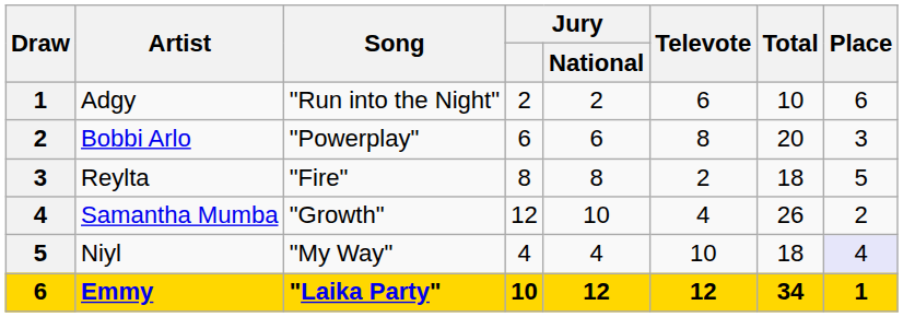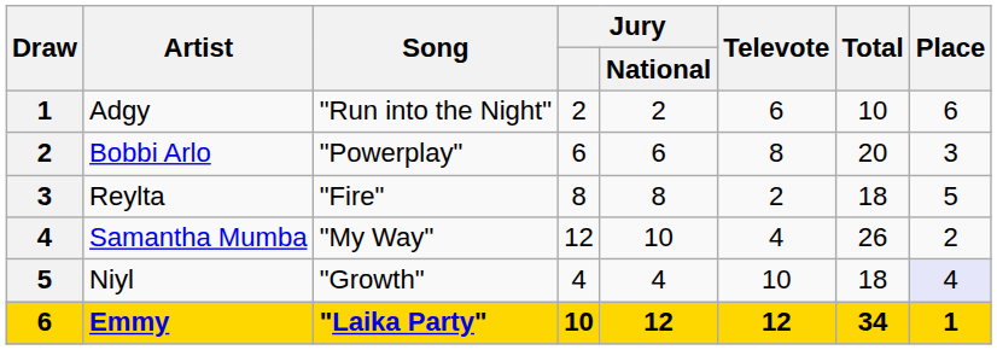Samantha Mumba | Song: "Growth" -> "My Way"
Niyl | Song: "My Way" -> "Growth"
